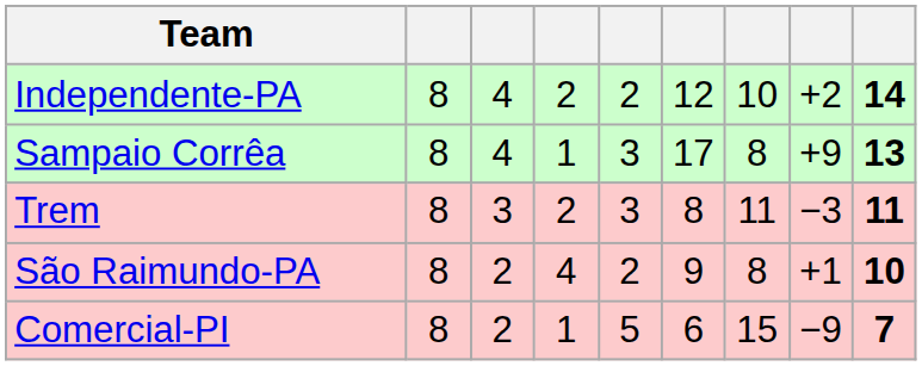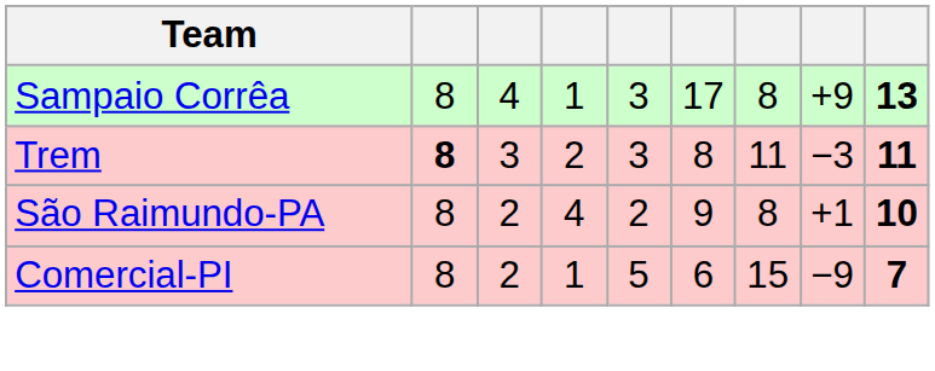- row: Independente-PA | 8 | 4 | 2 | 2 | 12 | 10 | +2 | 14
Trem | column 2: normal -> bold
